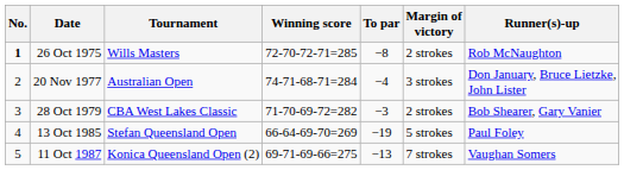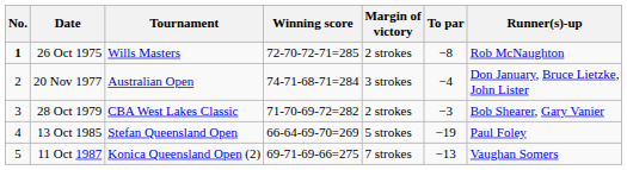columns swapped: To par <-> Margin of victory
